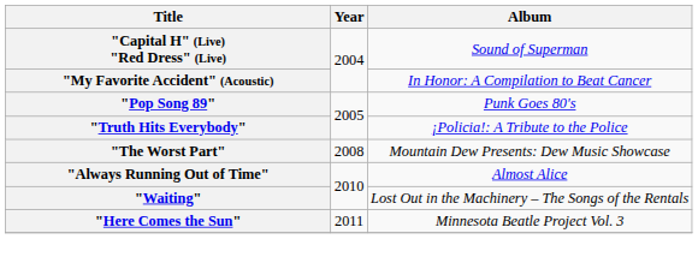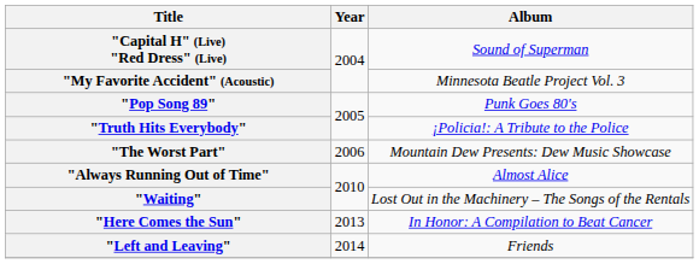"My Favorite Accident" (Acoustic) | Album: In Honor: A Compilation to Beat Cancer -> Minnesota Beatle Project Vol. 3
"The Worst Part" | Year: 2008 -> 2006
"Here Comes the Sun" | Year: 2011 -> 2013
"Here Comes the Sun" | Album: Minnesota Beatle Project Vol. 3 -> In Honor: A Compilation to Beat Cancer
+ row: "Left and Leaving" | 2014 | Friends
